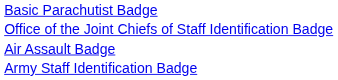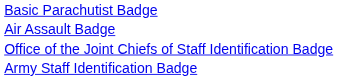rows swapped: Air Assault Badge <-> Office of the Joint Chiefs of Staff Identification Badge
